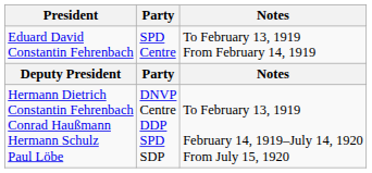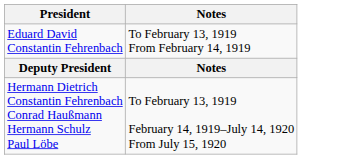- column: Party | SPD Centre | Party | DNVP Centre DDP SPD SDP
